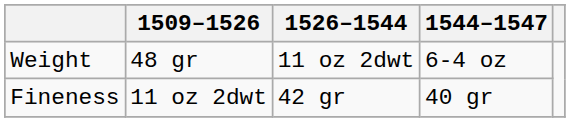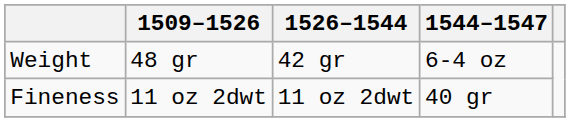Weight | 1526–1544: 11 oz 2dwt -> 42 gr
Fineness | 1526–1544: 42 gr -> 11 oz 2dwt
